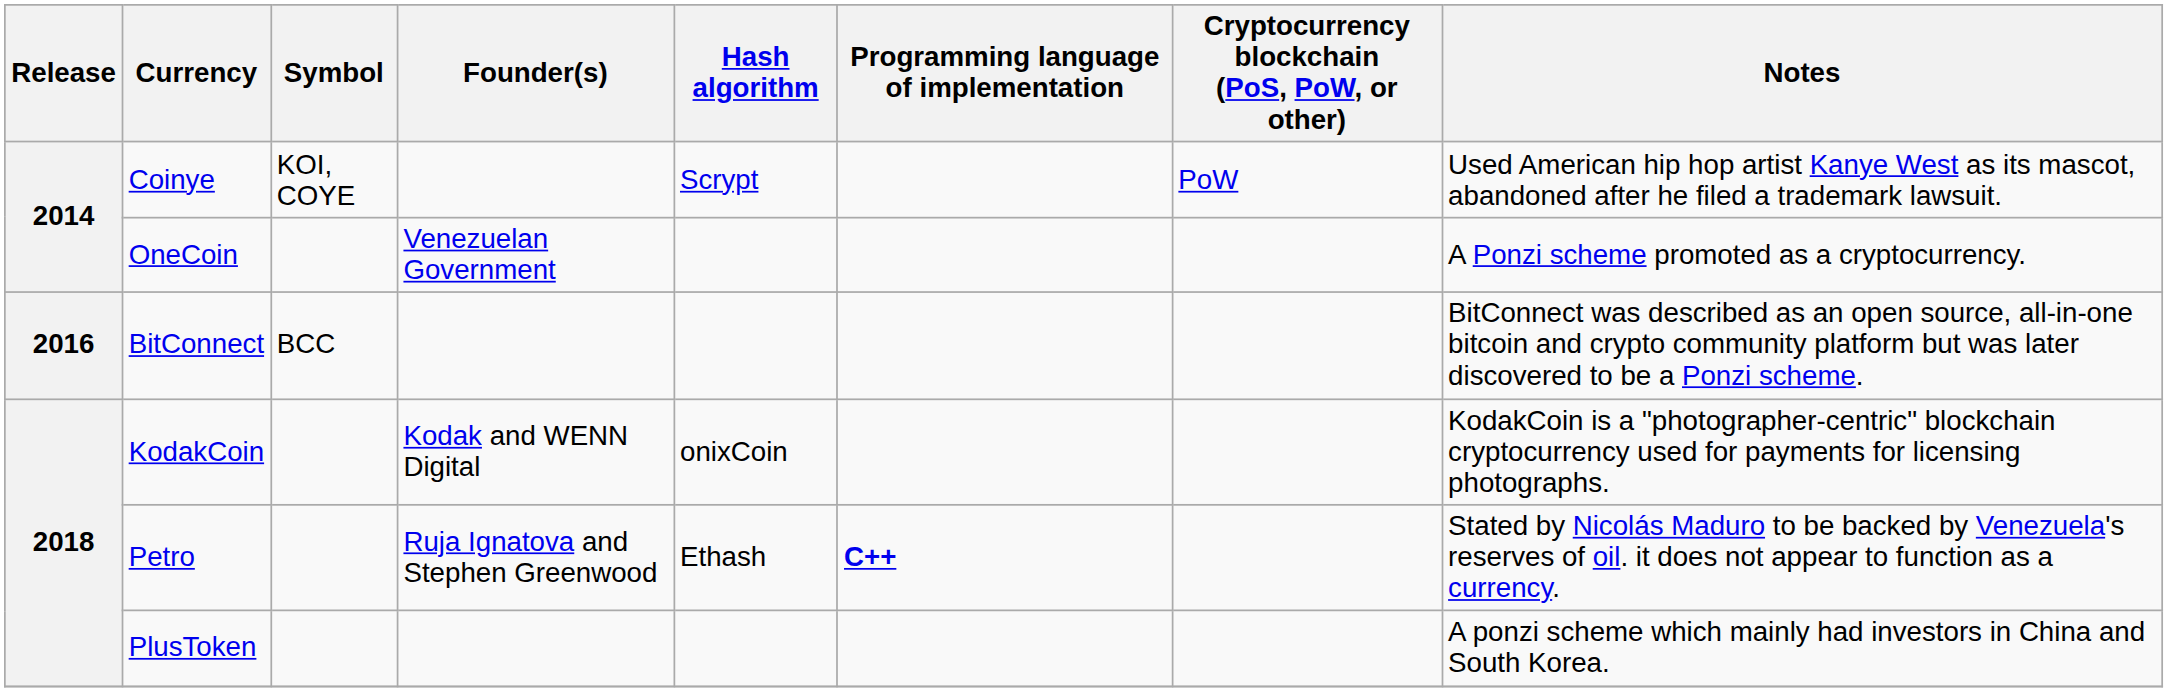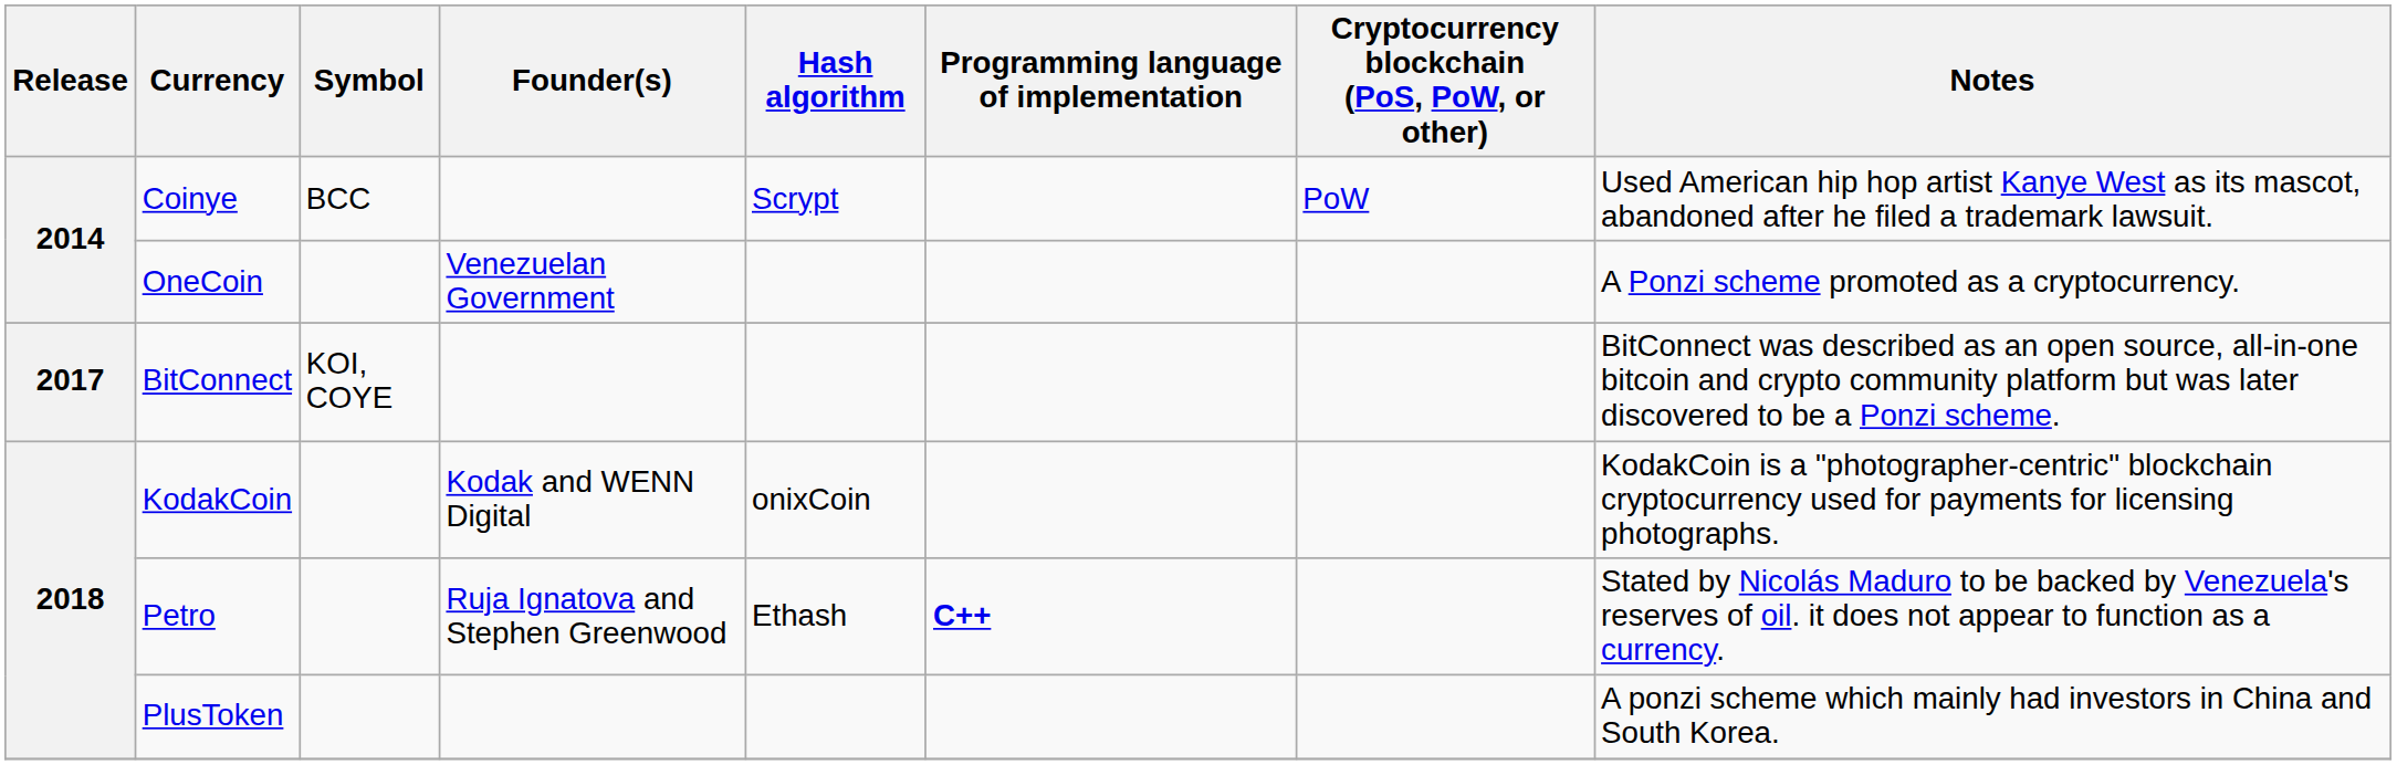Coinye | Symbol: KOI, COYE -> BCC
BitConnect | Release: 2016 -> 2017
BitConnect | Symbol: BCC -> KOI, COYE
